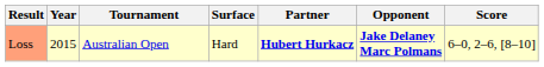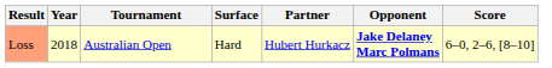Loss | Year: 2015 -> 2018
Loss | Partner: bold -> normal
